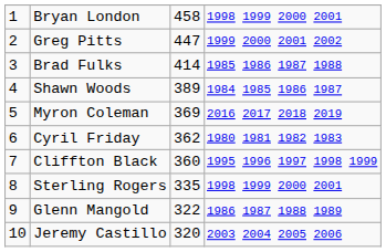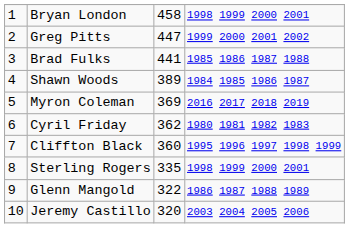Brad Fulks | column 3: 414 -> 441
